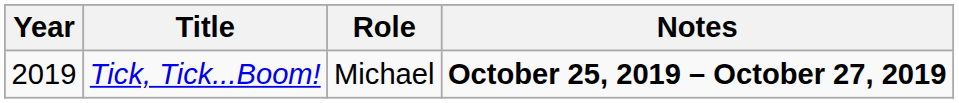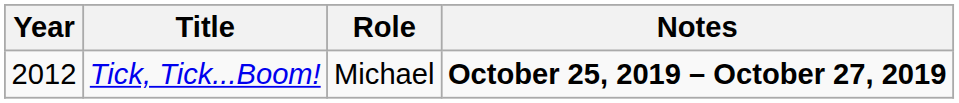Tick, Tick...Boom! | Year: 2019 -> 2012
